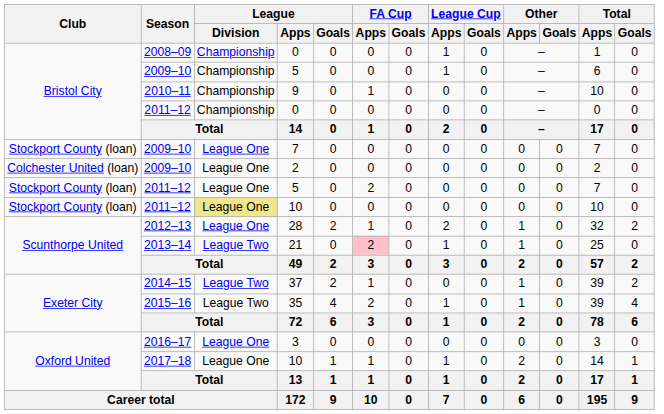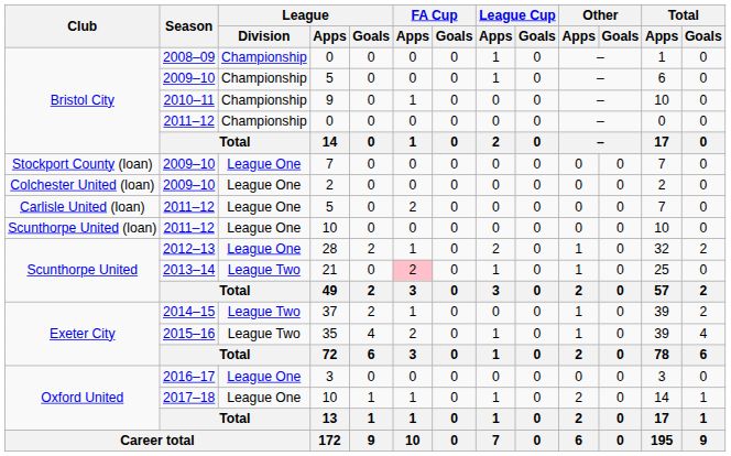2011–12 / 5 | Club: Stockport County (loan) -> Carlisle United (loan)
2011–12 / 10 | Club: Stockport County (loan) -> Scunthorpe United (loan)
2011–12 / 10 | League / Division: khaki background -> no background
